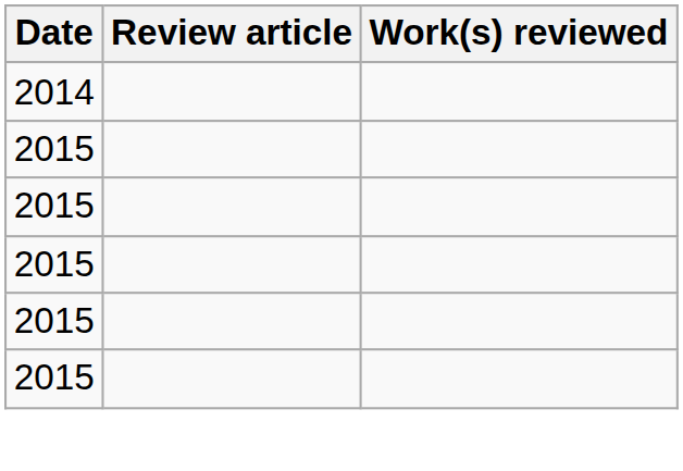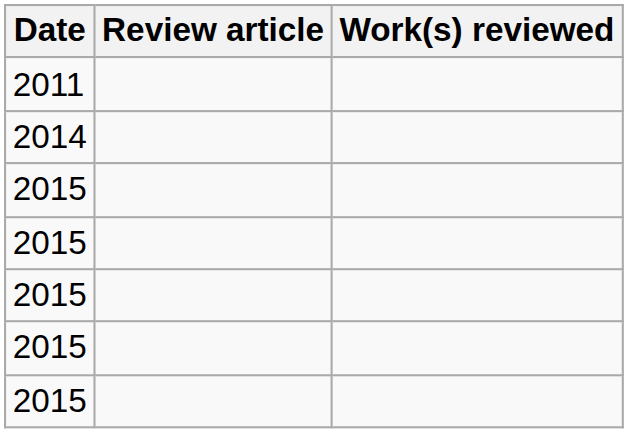+ row: 2011
